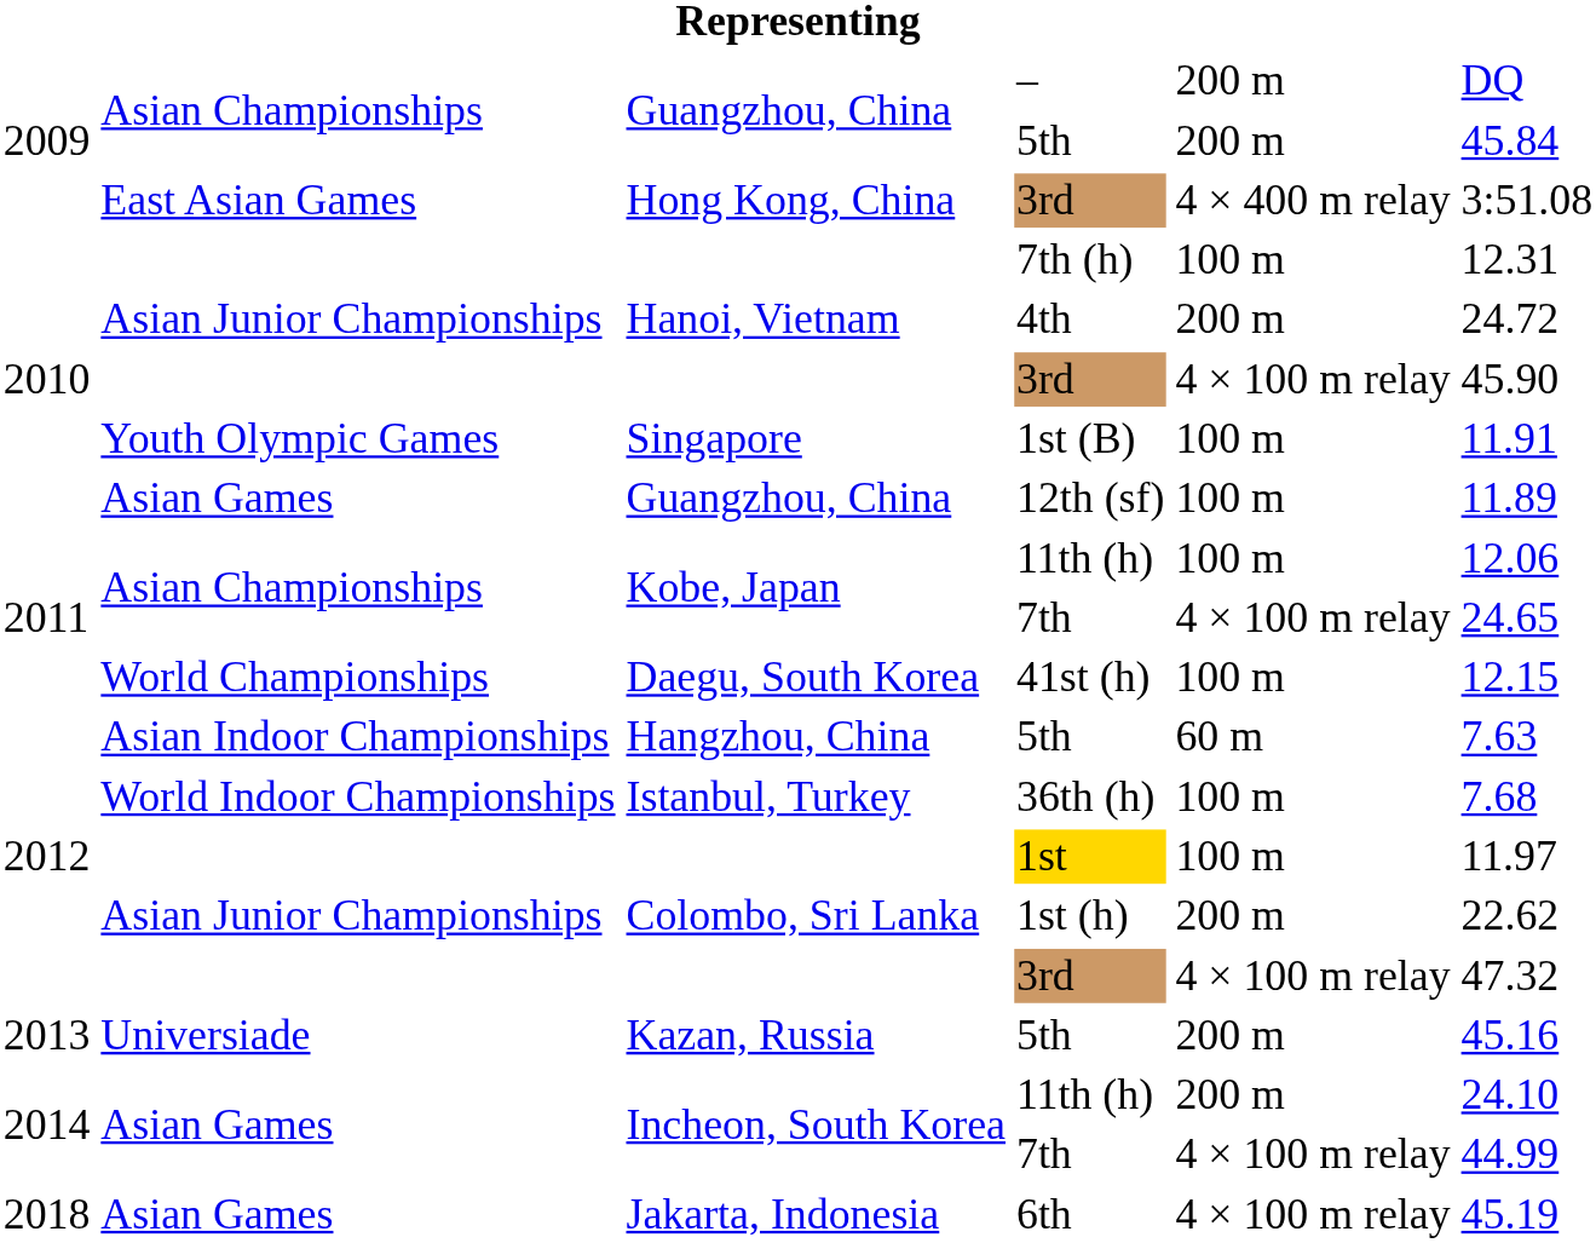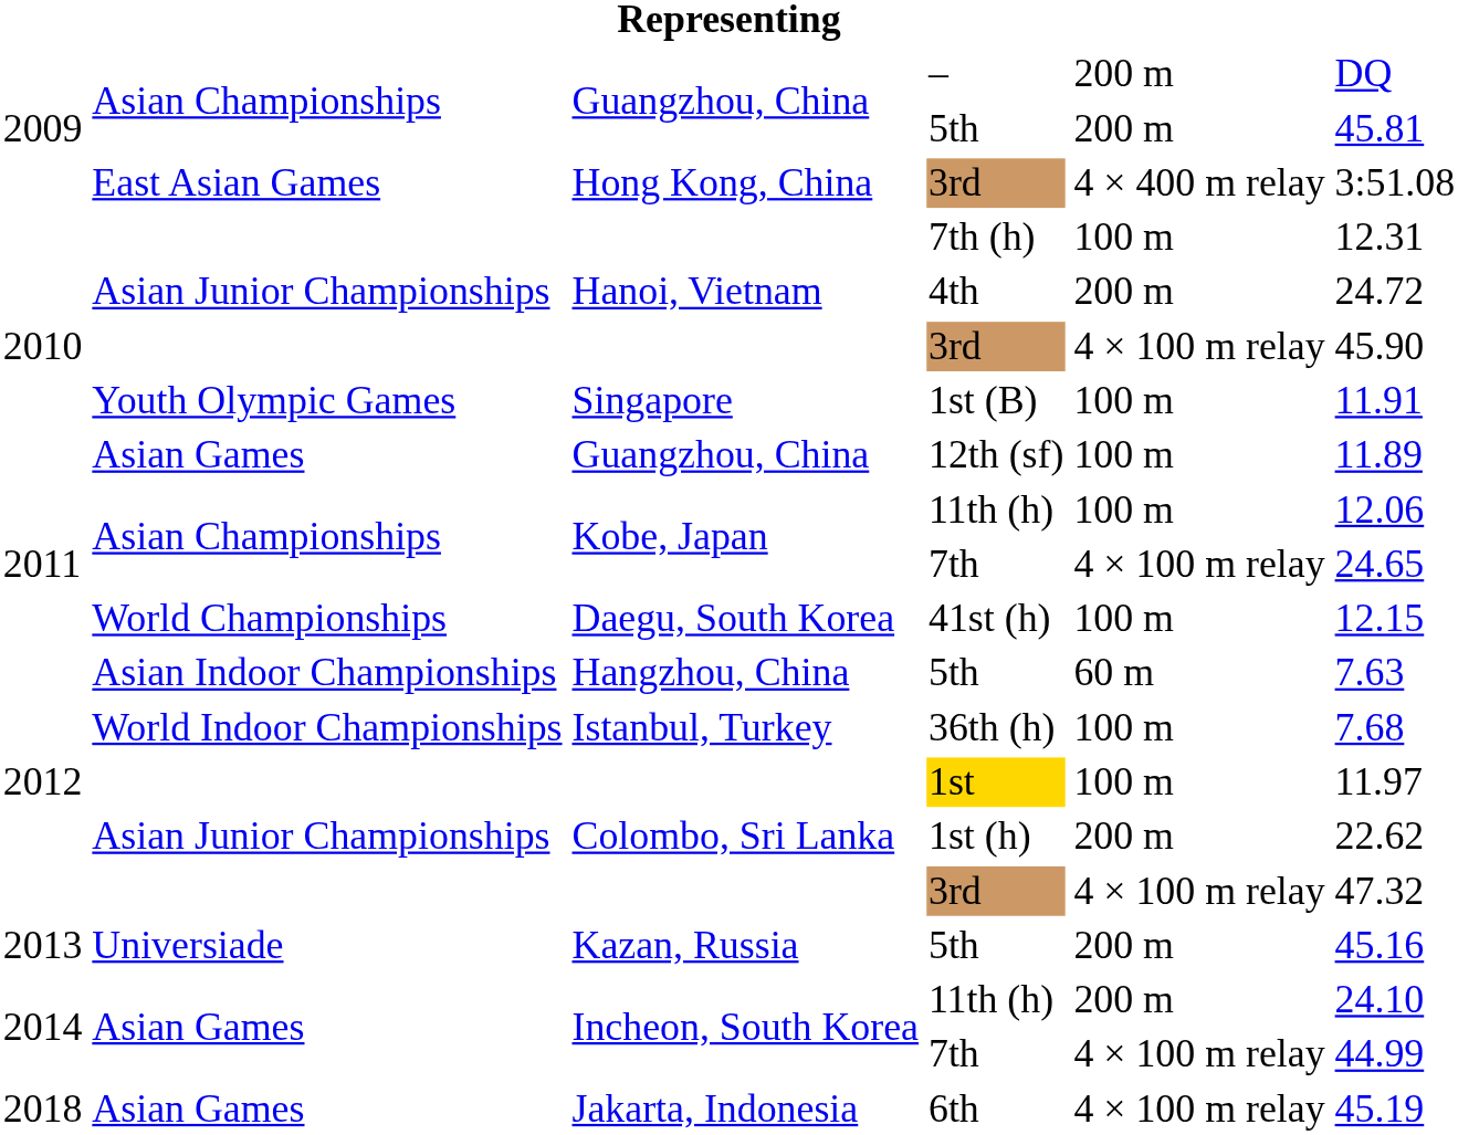Guangzhou, China / 5th | column 6: 45.84 -> 45.81
